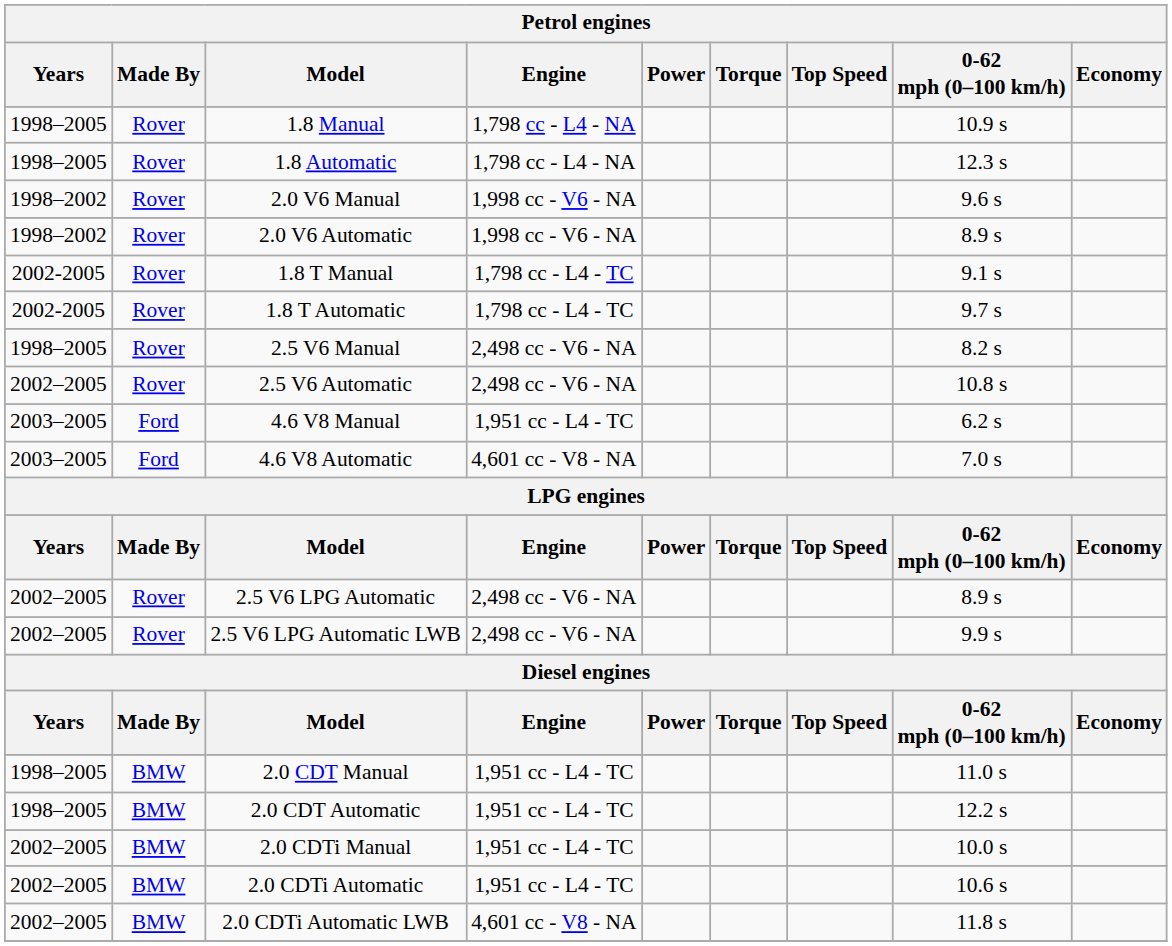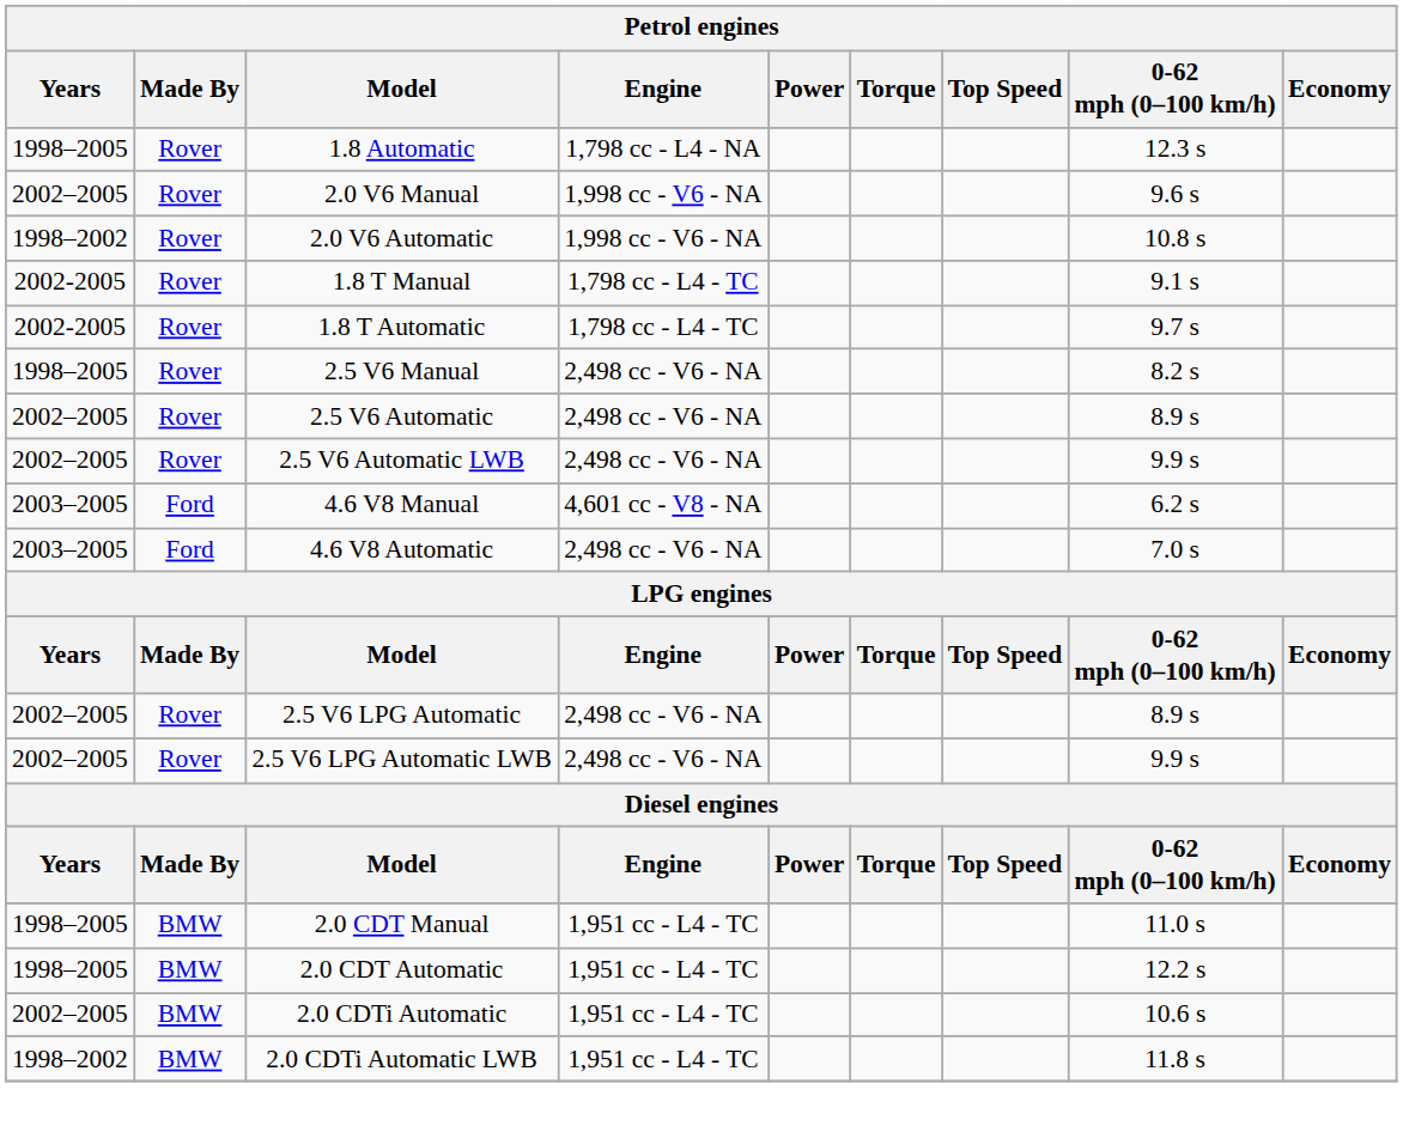- row: 1998–2005 | Rover | 1.8 Manual | 1,798 cc - L4 - NA | 10.9 s
2.0 V6 Manual | Years: 1998–2002 -> 2002–2005
2.0 V6 Automatic | 0-62 mph (0–100 km/h): 8.9 s -> 10.8 s
2.5 V6 Automatic | 0-62 mph (0–100 km/h): 10.8 s -> 8.9 s
+ row: 2002–2005 | Rover | 2.5 V6 Automatic LWB | 2,498 cc - V6 - NA | 9.9 s
4.6 V8 Manual | Engine: 1,951 cc - L4 - TC -> 4,601 cc - V8 - NA
4.6 V8 Automatic | Engine: 4,601 cc - V8 - NA -> 2,498 cc - V6 - NA
- row: 2002–2005 | BMW | 2.0 CDTi Manual | 1,951 cc - L4 - TC | 10.0 s
2.0 CDTi Automatic LWB | Years: 2002–2005 -> 1998–2002
2.0 CDTi Automatic LWB | Engine: 4,601 cc - V8 - NA -> 1,951 cc - L4 - TC
